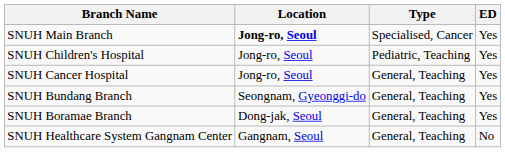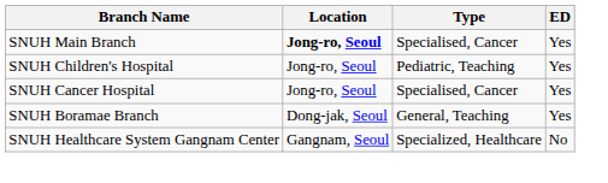SNUH Cancer Hospital | Type: General, Teaching -> Specialised, Cancer
- row: SNUH Bundang Branch | Seongnam, Gyeonggi-do | General, Teaching | Yes
SNUH Healthcare System Gangnam Center | Type: General, Teaching -> Specialized, Healthcare
